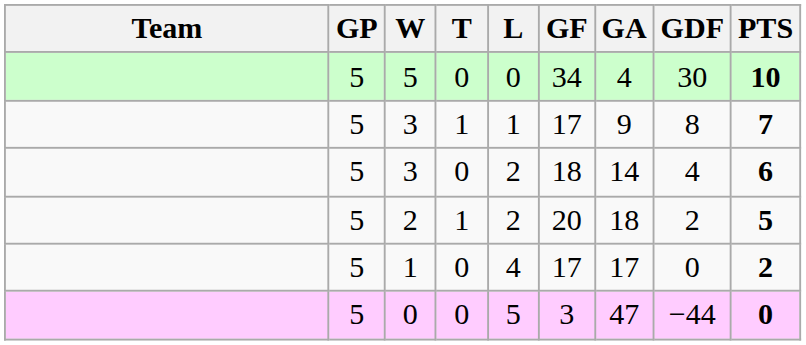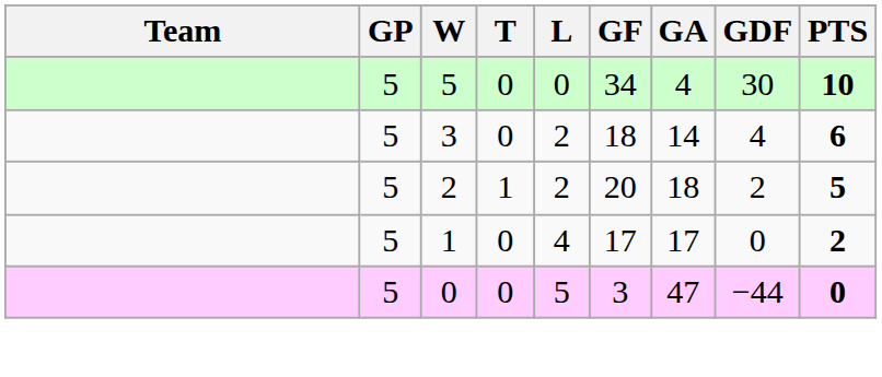- row: 5 | 3 | 1 | 1 | 17 | 9 | 8 | 7
